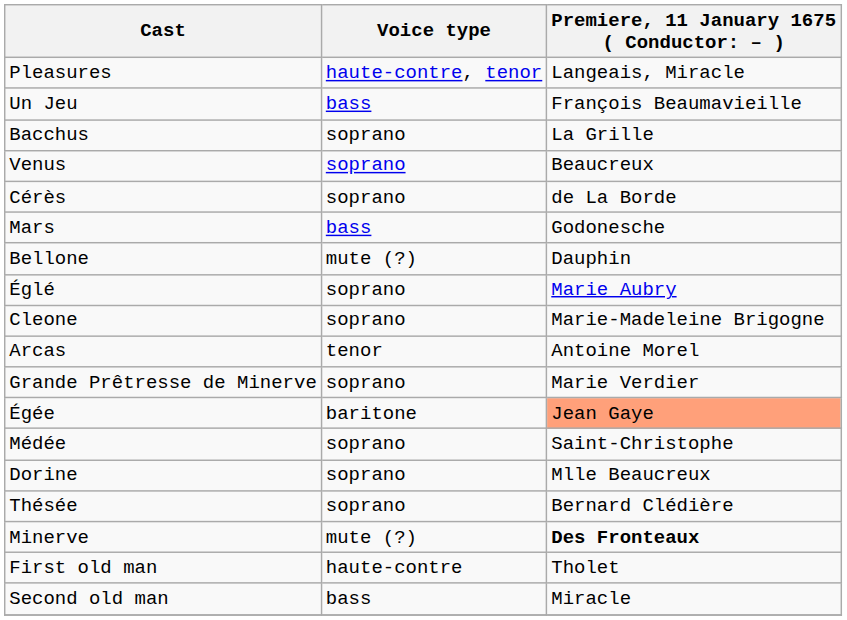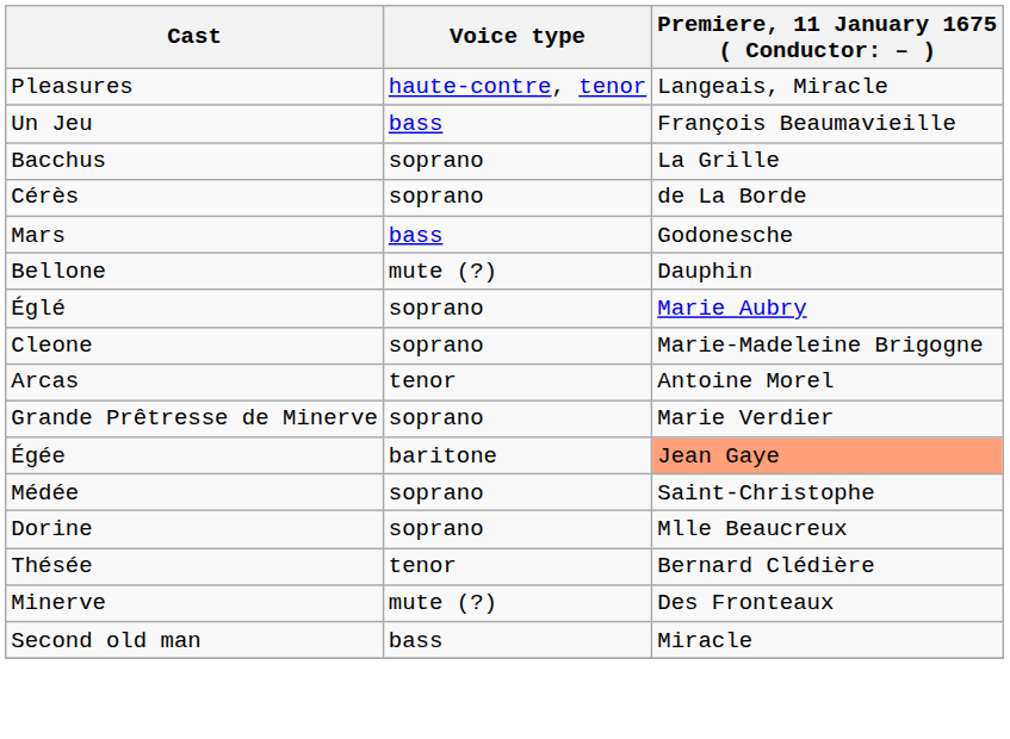- row: Venus | soprano | Beaucreux
Thésée | Voice type: soprano -> tenor
Minerve | column 3: bold -> normal
- row: First old man | haute-contre | Tholet
